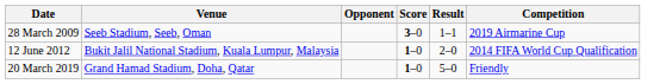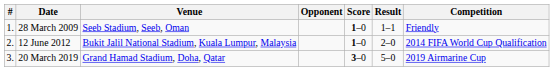+ column: # | 1. | 2. | 3.
28 March 2009 | Score: 3–0 -> 1–0
28 March 2009 | Competition: 2019 Airmarine Cup -> Friendly
20 March 2019 | Score: 1–0 -> 3–0
20 March 2019 | Competition: Friendly -> 2019 Airmarine Cup
